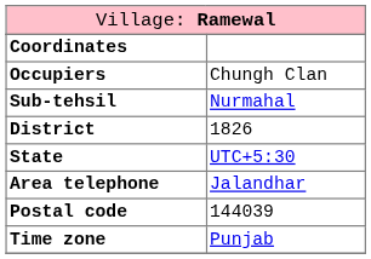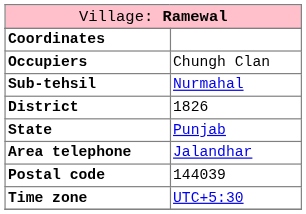State | column 2: UTC+5:30 -> Punjab
Time zone | column 2: Punjab -> UTC+5:30
